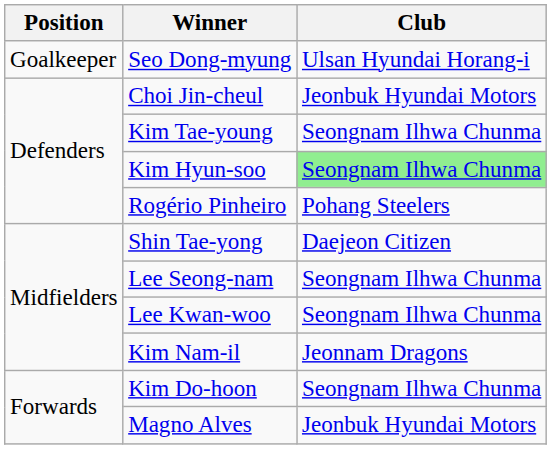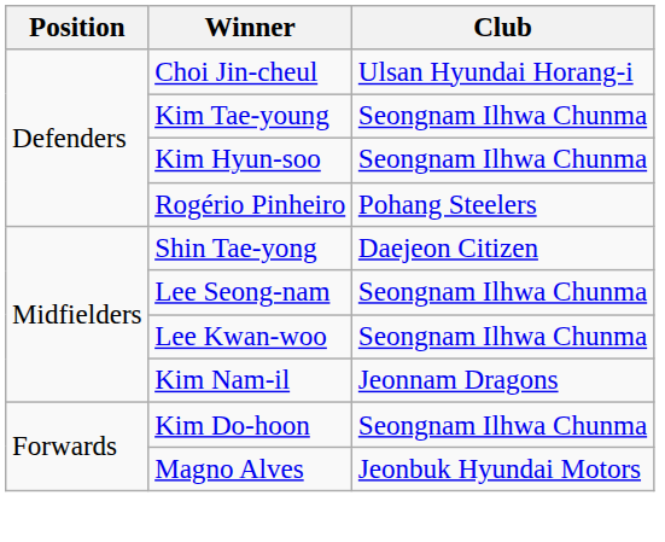- row: Goalkeeper | Seo Dong-myung | Ulsan Hyundai Horang-i
Choi Jin-cheul | Club: Jeonbuk Hyundai Motors -> Ulsan Hyundai Horang-i
Kim Hyun-soo | Club: lightgreen background -> no background
